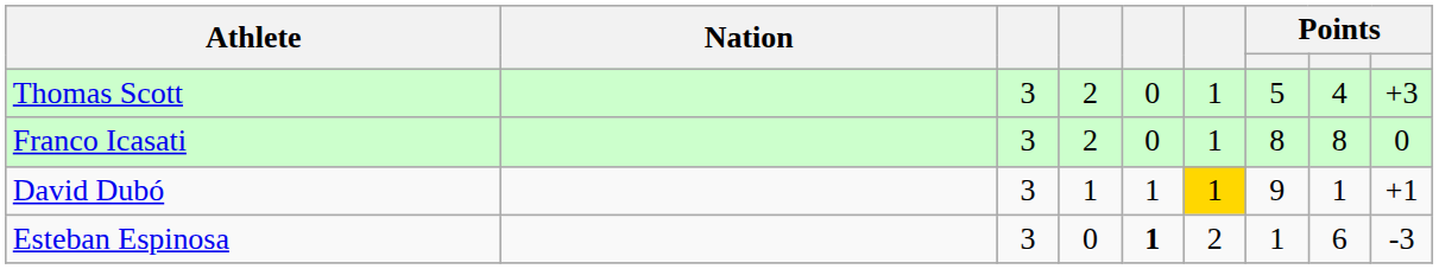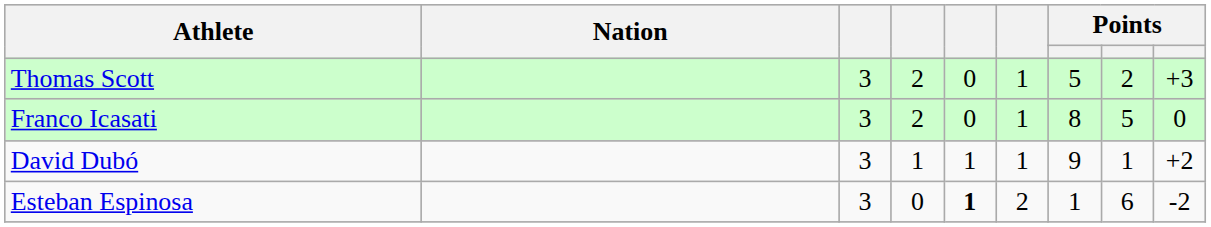Thomas Scott | column 8: 4 -> 2
Franco Icasati | column 8: 8 -> 5
David Dubó | column 6: gold background -> no background
David Dubó | column 9: +1 -> +2
Esteban Espinosa | column 9: -3 -> -2
